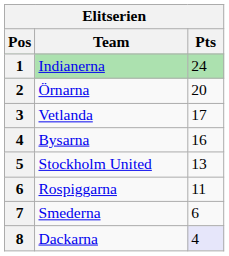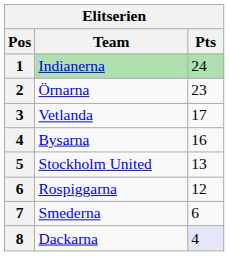Örnarna | Pts: 20 -> 23
Rospiggarna | Pts: 11 -> 12
